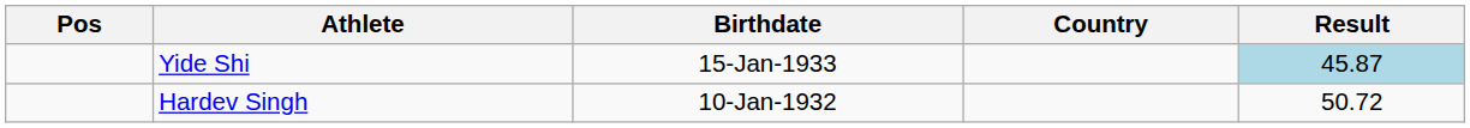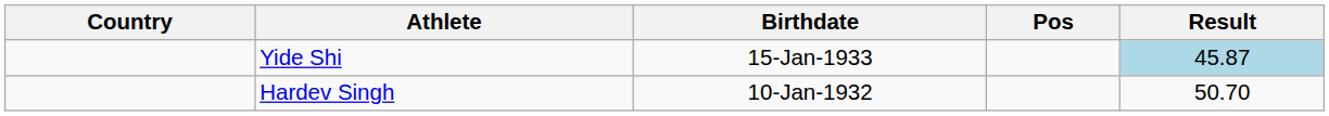columns swapped: Pos <-> Country
Hardev Singh | Result: 50.72 -> 50.70
